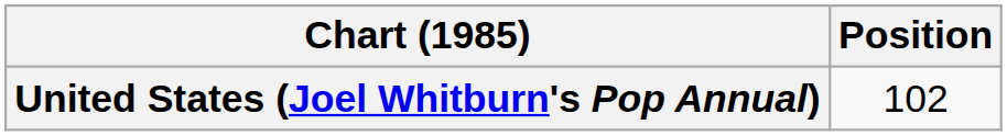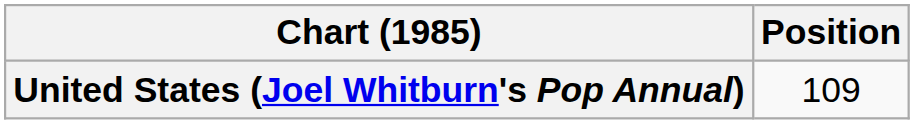United States (Joel Whitburn's Pop Annual) | Position: 102 -> 109
